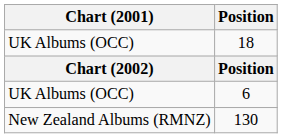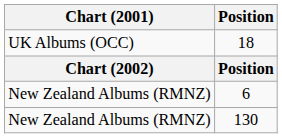6 | Chart (2001): UK Albums (OCC) -> New Zealand Albums (RMNZ)
